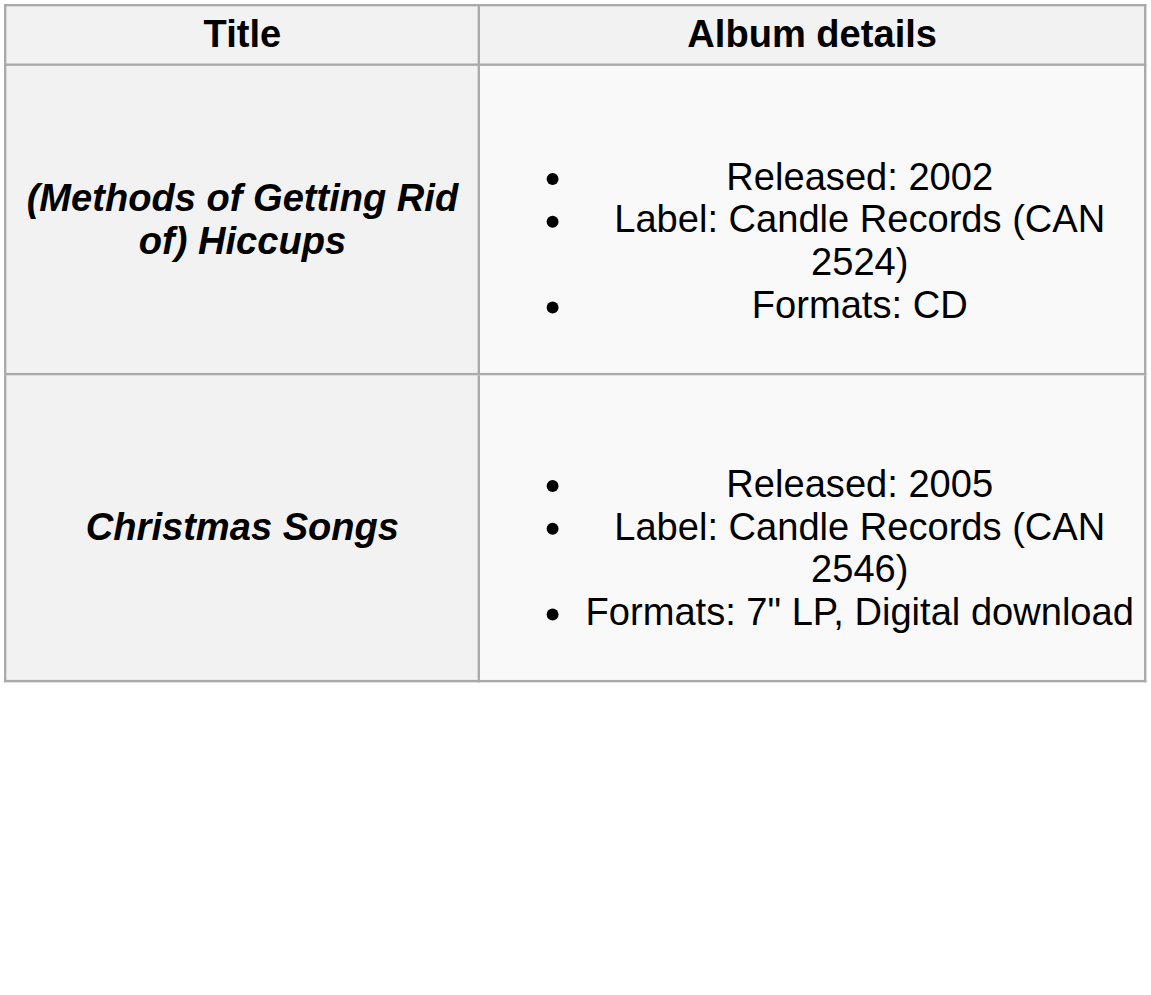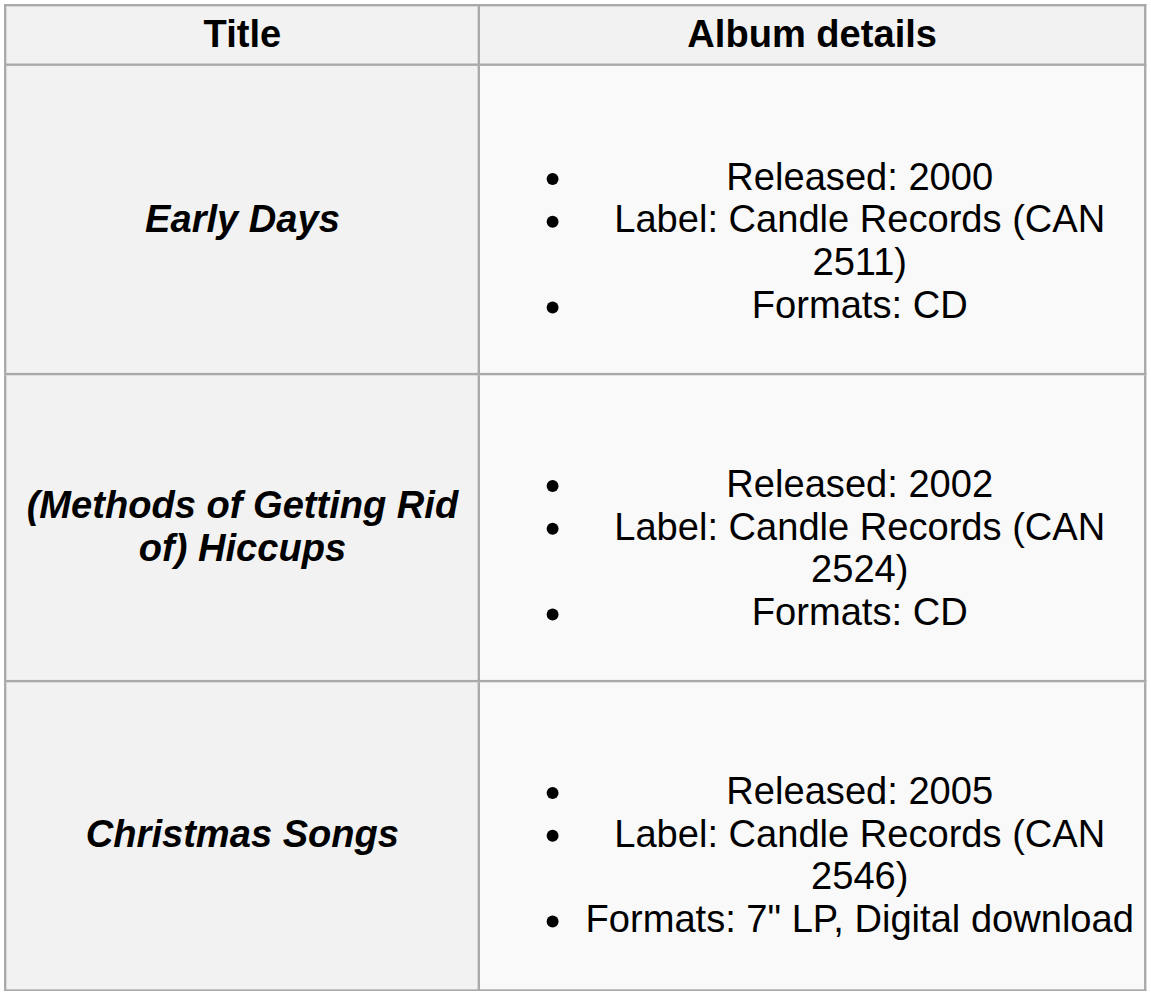+ row: Early Days | Released: 2000 Label: Candle Records (CAN 2511) Formats: CD
